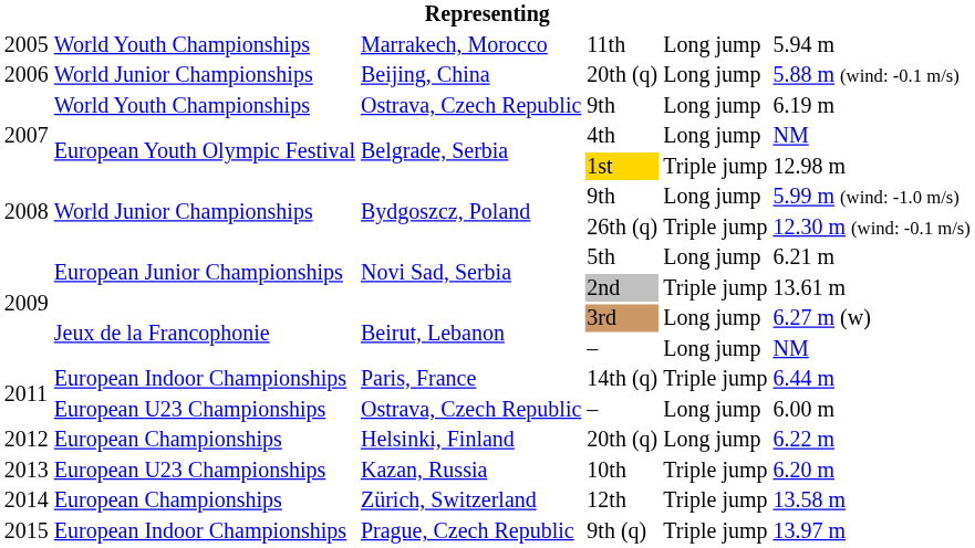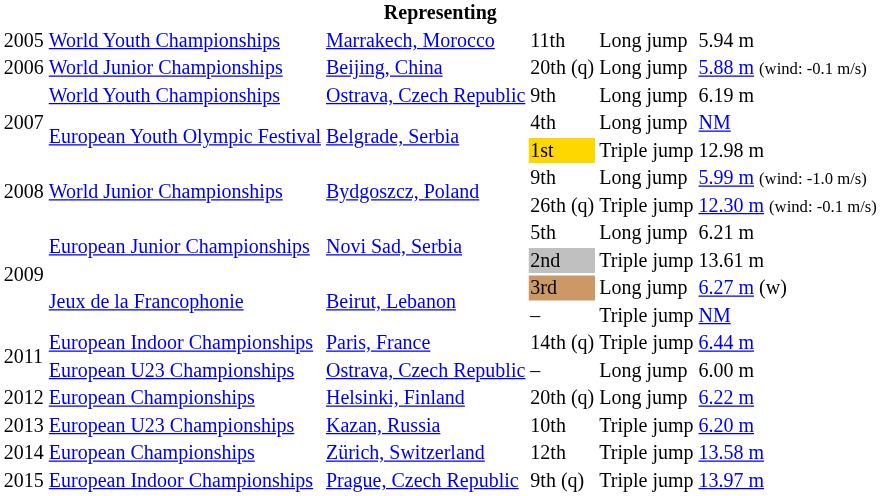Beirut, Lebanon / – | column 5: Long jump -> Triple jump
